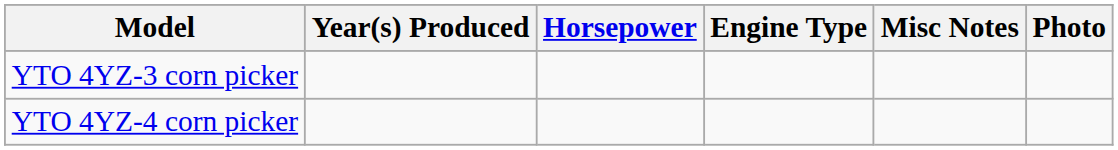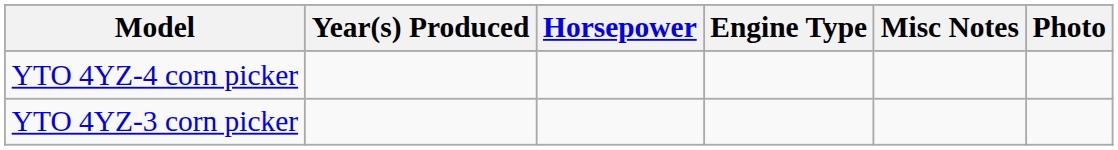rows swapped: YTO 4YZ-3 corn picker <-> YTO 4YZ-4 corn picker
